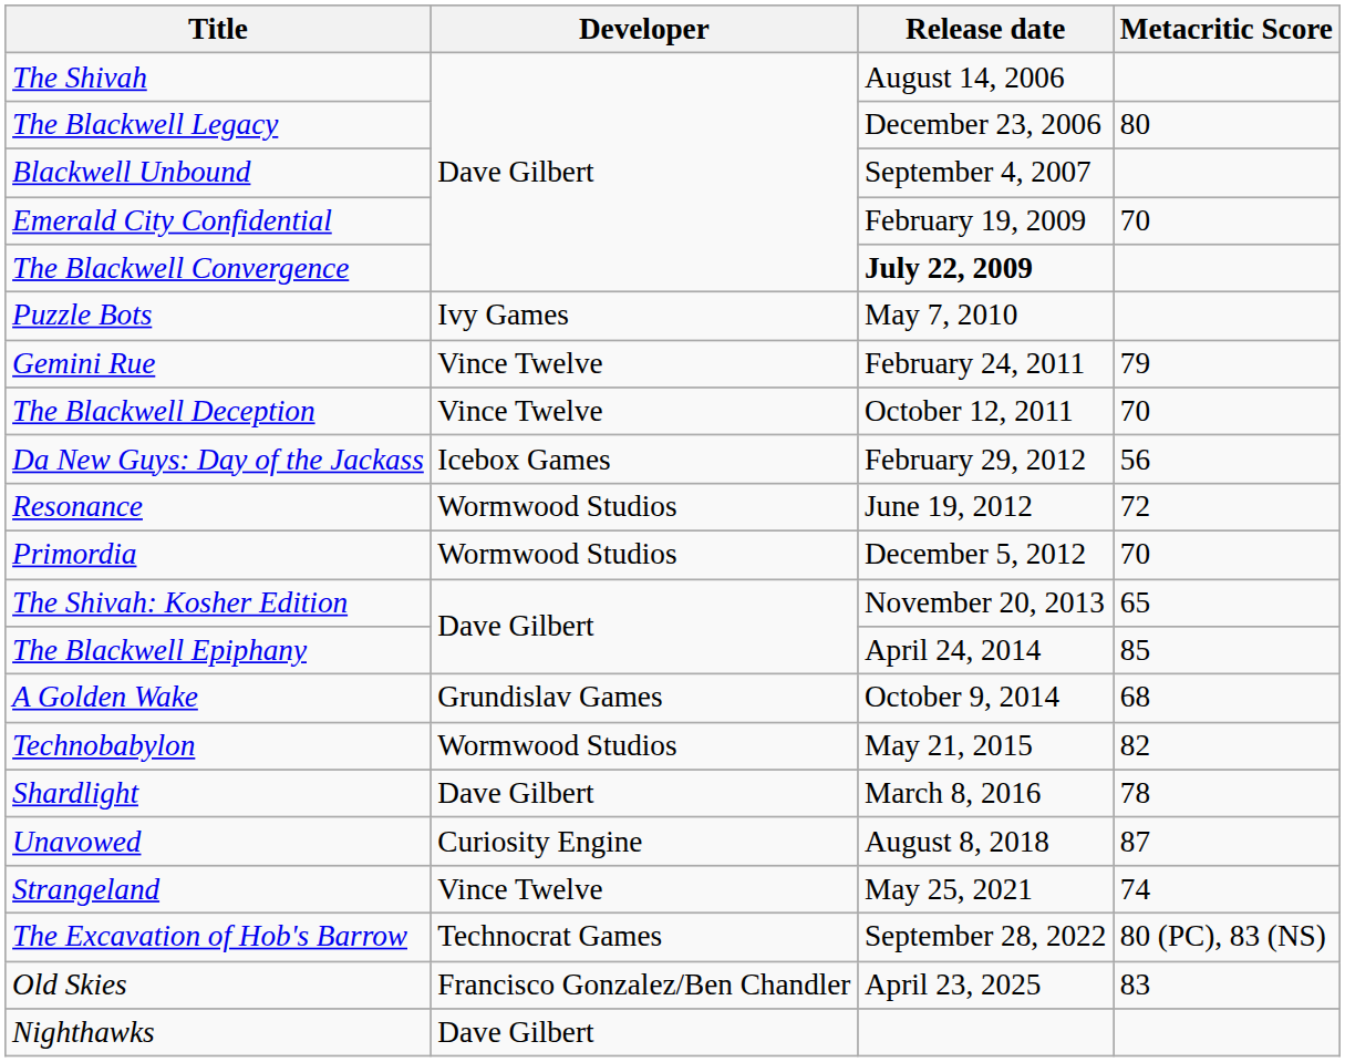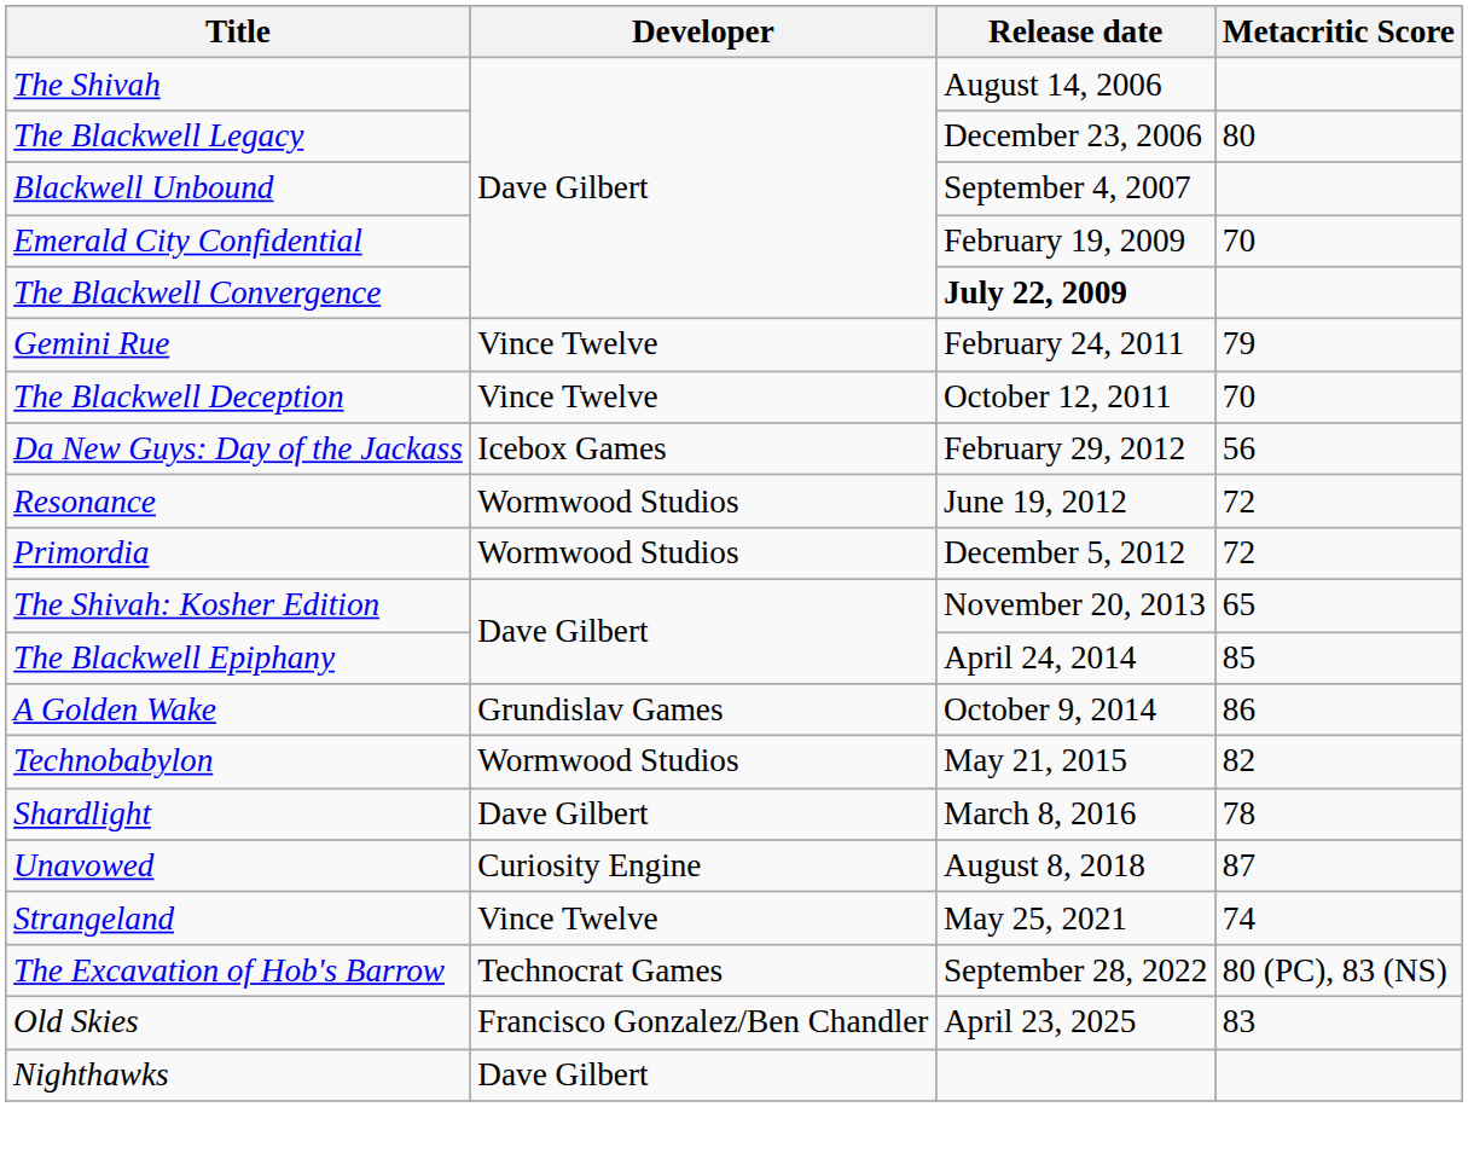- row: Puzzle Bots | Ivy Games | May 7, 2010
Primordia | Metacritic Score: 70 -> 72
A Golden Wake | Metacritic Score: 68 -> 86
